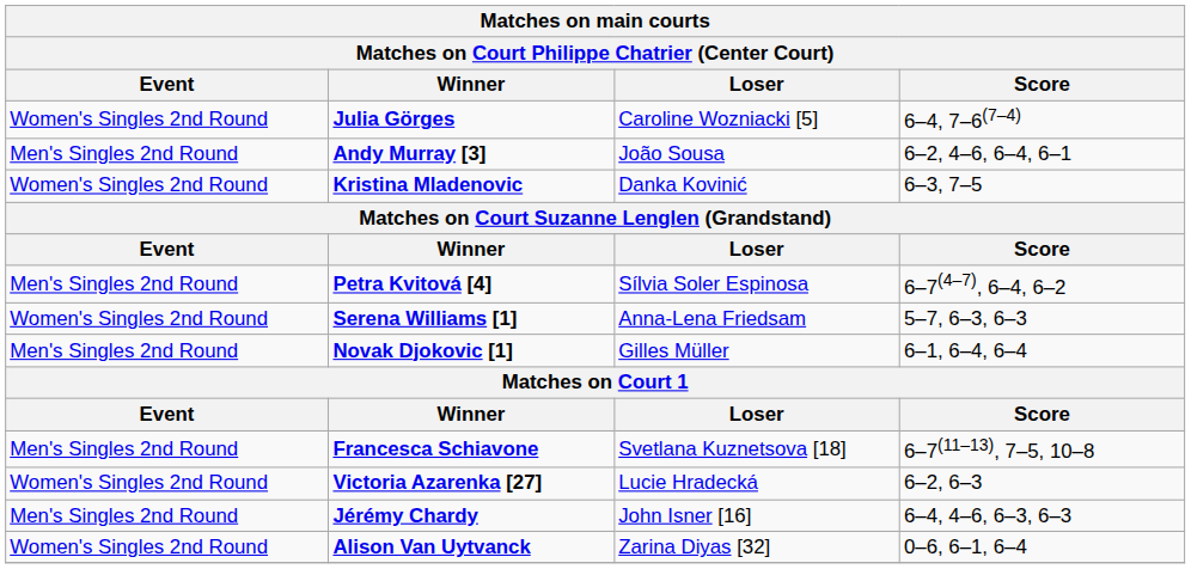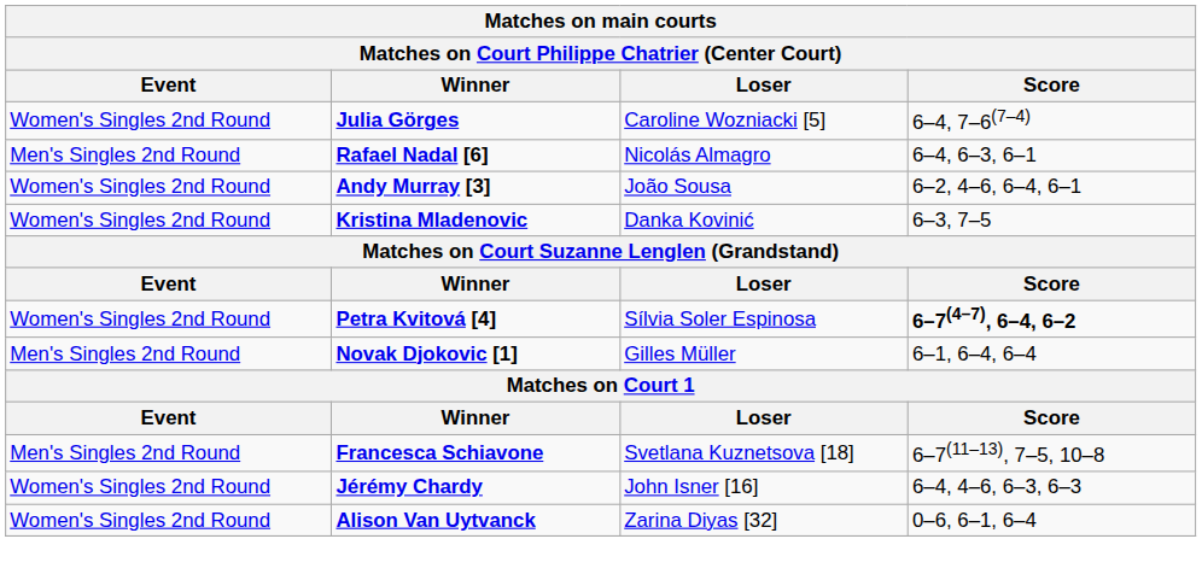+ row: Men's Singles 2nd Round | Rafael Nadal [6] | Nicolás Almagro | 6–4, 6–3, 6–1
Andy Murray [3] | Event: Men's Singles 2nd Round -> Women's Singles 2nd Round
Petra Kvitová [4] | Event: Men's Singles 2nd Round -> Women's Singles 2nd Round
Petra Kvitová [4] | Score: normal -> bold
- row: Women's Singles 2nd Round | Serena Williams [1] | Anna-Lena Friedsam | 5–7, 6–3, 6–3
- row: Women's Singles 2nd Round | Victoria Azarenka [27] | Lucie Hradecká | 6–2, 6–3
Jérémy Chardy | Event: Men's Singles 2nd Round -> Women's Singles 2nd Round
